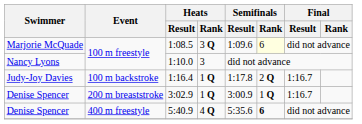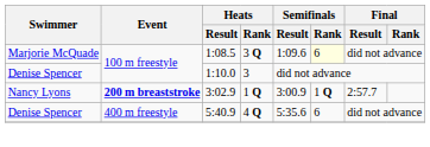1:10.0 | Swimmer: Nancy Lyons -> Denise Spencer
- row: Judy-Joy Davies | 100 m backstroke | 1:16.4 | 1 Q | 1:17.8 | 2 Q | 1:16.7
3:02.9 | Swimmer: Denise Spencer -> Nancy Lyons
3:02.9 | Event: normal -> bold
3:02.9 | Final / Result: 1:16.7 -> 2:57.7
5:40.9 | Semifinals / Rank: bold -> normal
